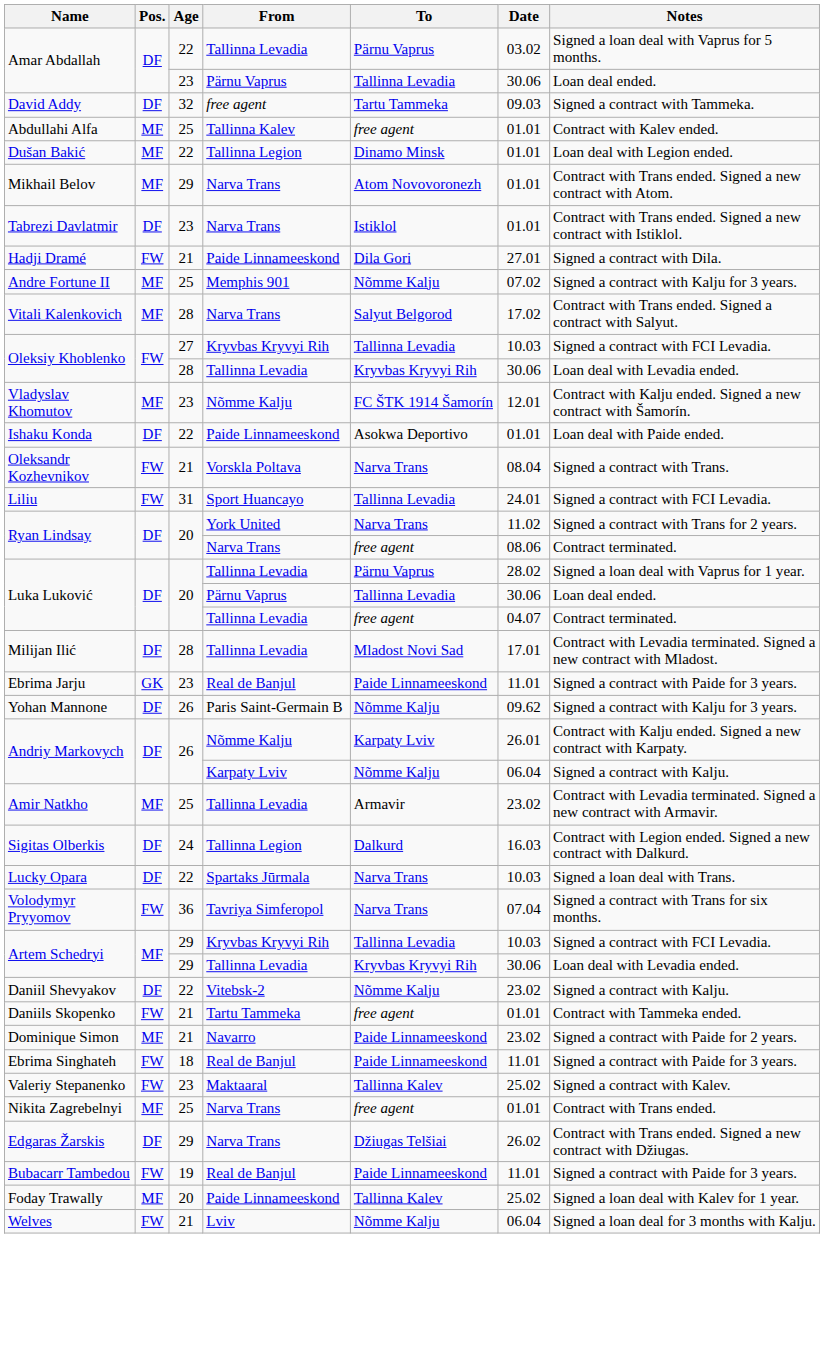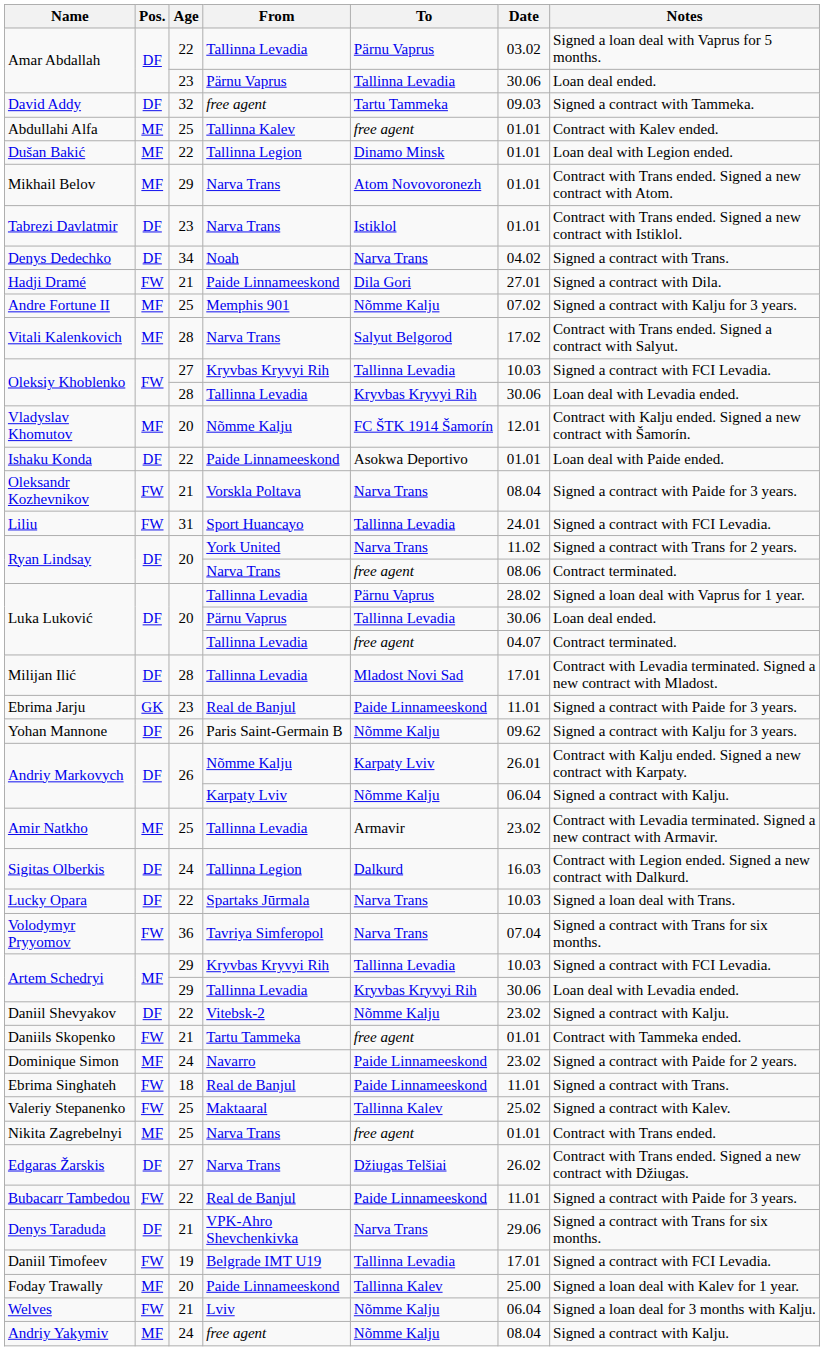+ row: Denys Dedechko | DF | 34 | Noah | Narva Trans | 04.02 | Signed a contract with Trans.
Vladyslav Khomutov | Age: 23 -> 20
Oleksandr Kozhevnikov | Notes: Signed a contract with Trans. -> Signed a contract with Paide for 3 years.
Dominique Simon | Age: 21 -> 24
Ebrima Singhateh | Notes: Signed a contract with Paide for 3 years. -> Signed a contract with Trans.
Valeriy Stepanenko | Age: 23 -> 25
Edgaras Žarskis | Age: 29 -> 27
Bubacarr Tambedou | Age: 19 -> 22
+ row: Denys Taraduda | DF | 21 | VPK-Ahro Shevchenkivka | Narva Trans | 29.06 | Signed a contract with Trans for six months.
+ row: Daniil Timofeev | FW | 19 | Belgrade IMT U19 | Tallinna Levadia | 17.01 | Signed a contract with FCI Levadia.
Foday Trawally | Date: 25.02 -> 25.00
+ row: Andriy Yakymiv | MF | 24 | free agent | Nõmme Kalju | 08.04 | Signed a contract with Kalju.
